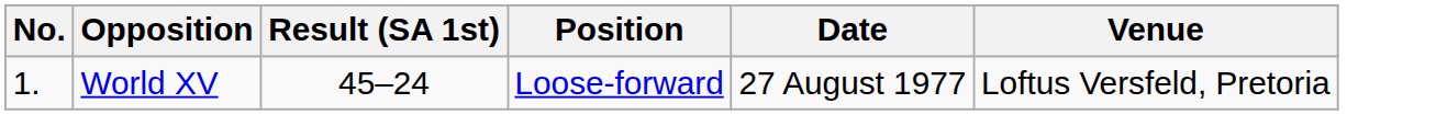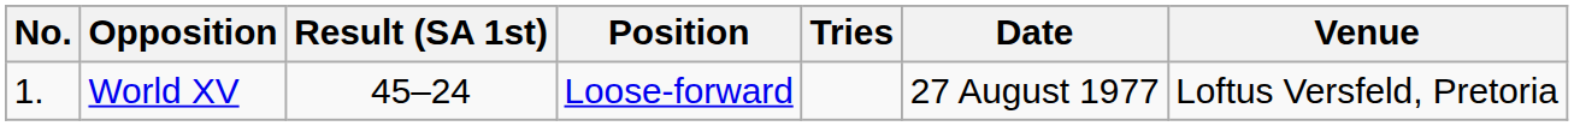+ column: Tries
